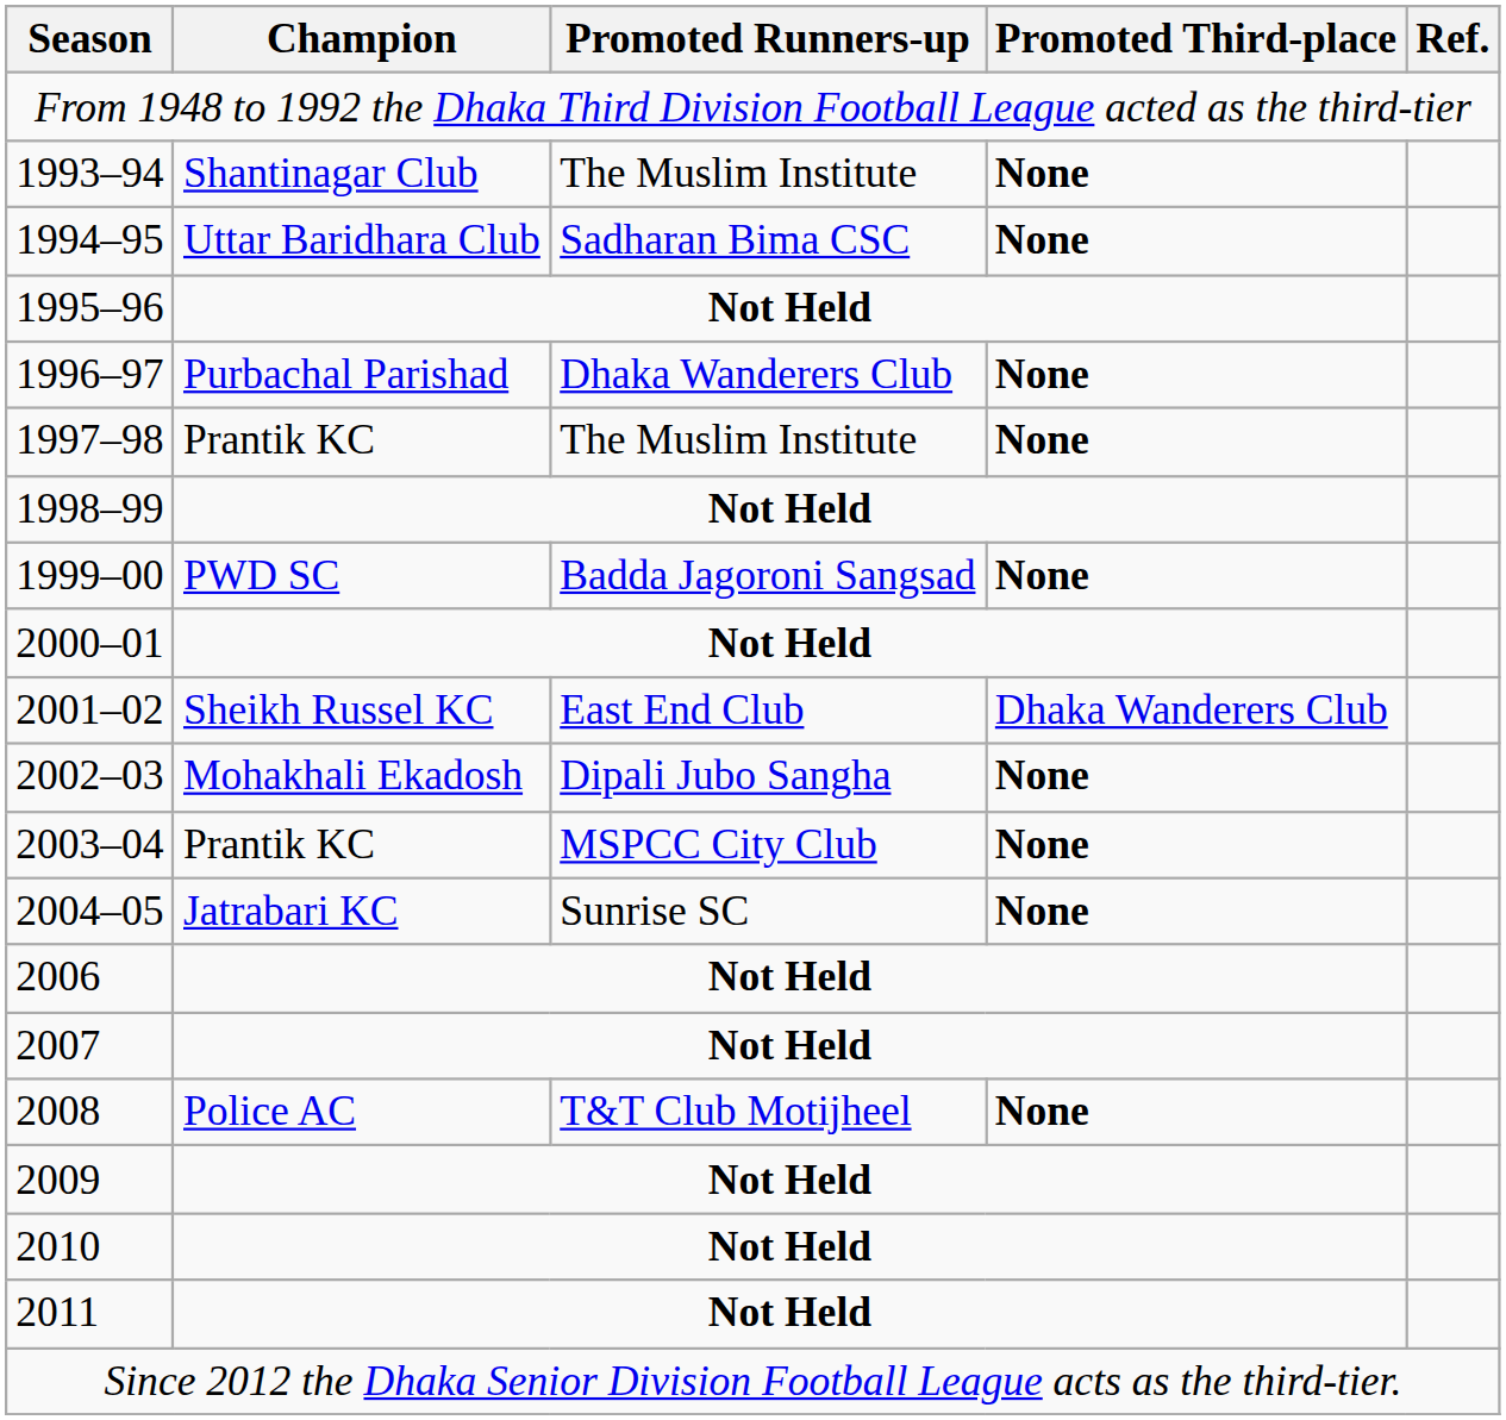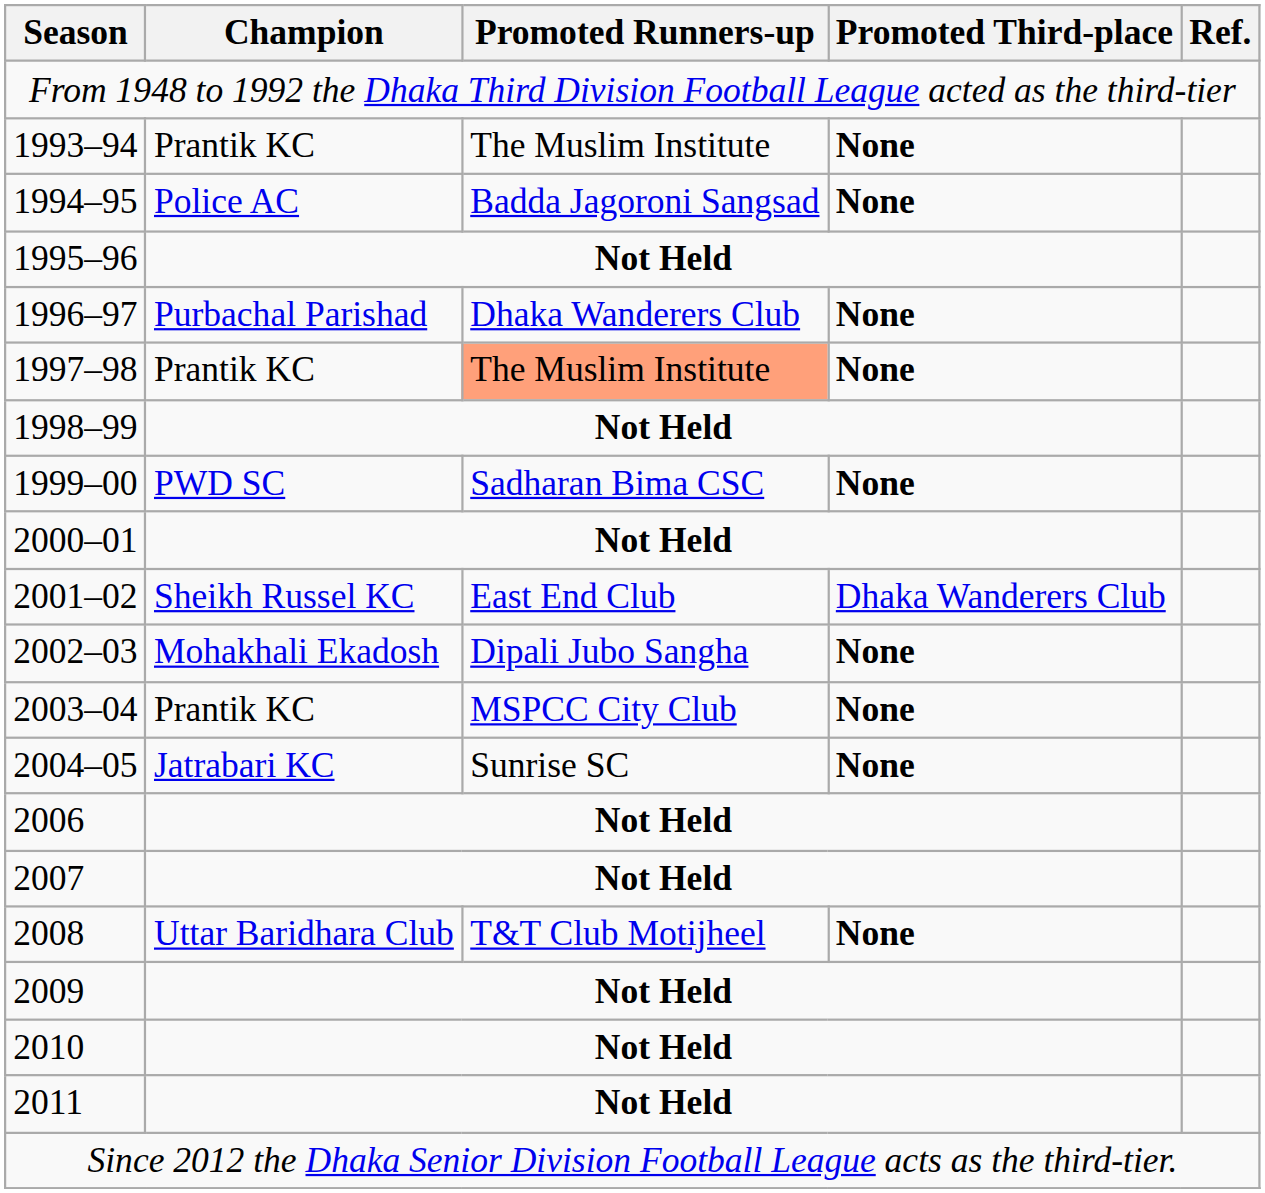1993–94 | Champion: Shantinagar Club -> Prantik KC
1994–95 | Champion: Uttar Baridhara Club -> Police AC
1994–95 | Promoted Runners-up: Sadharan Bima CSC -> Badda Jagoroni Sangsad
1997–98 | Promoted Runners-up: no background -> lightsalmon background
1999–00 | Promoted Runners-up: Badda Jagoroni Sangsad -> Sadharan Bima CSC
2008 | Champion: Police AC -> Uttar Baridhara Club
